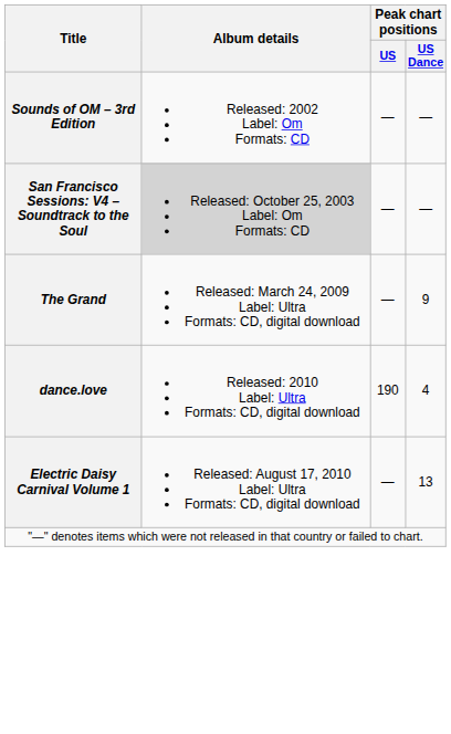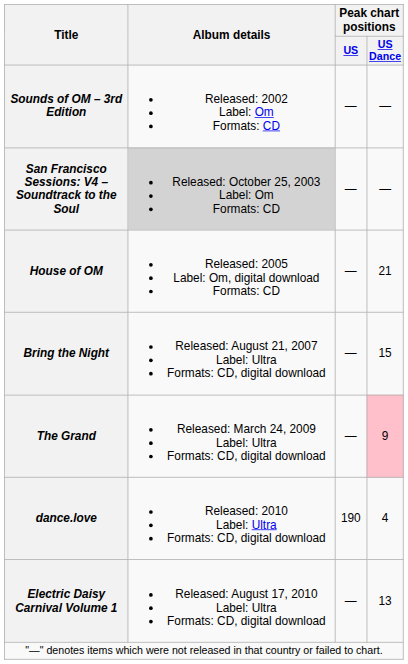+ row: House of OM | Released: 2005 Label: Om, digital download Formats: CD | — | 21
+ row: Bring the Night | Released: August 21, 2007 Label: Ultra Formats: CD, digital download | — | 15
The Grand | Peak chart positions / US Dance: no background -> pink background
